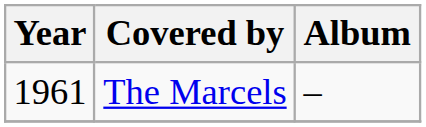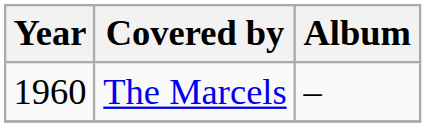The Marcels | Year: 1961 -> 1960
